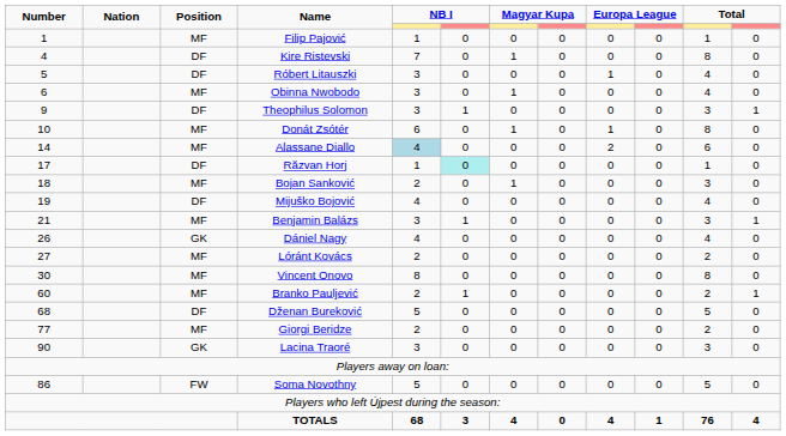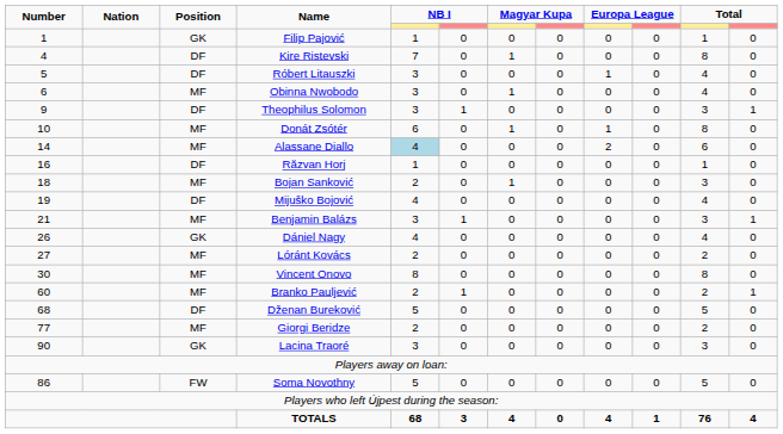Filip Pajović | Position: MF -> GK
Răzvan Horj | Number: 17 -> 16
Răzvan Horj | column 6: paleturquoise background -> no background
